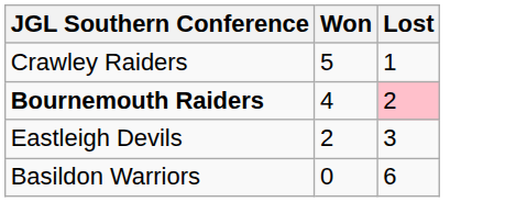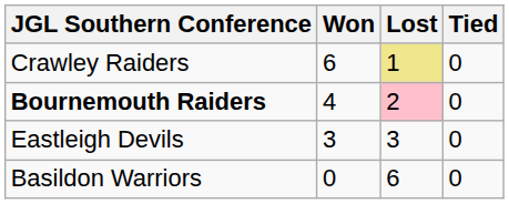+ column: Tied | 0 | 0 | 0 | 0
Crawley Raiders | Won: 5 -> 6
Crawley Raiders | Lost: no background -> khaki background
Eastleigh Devils | Won: 2 -> 3
